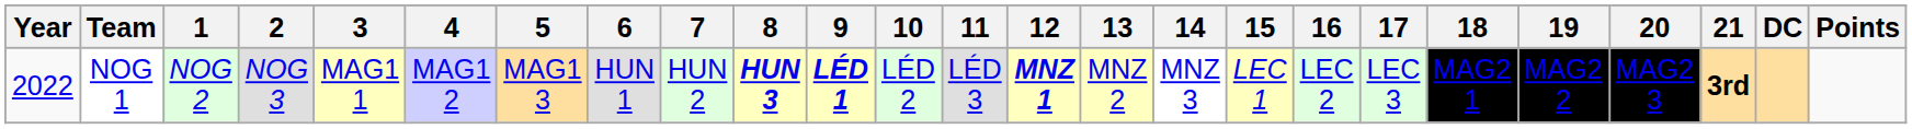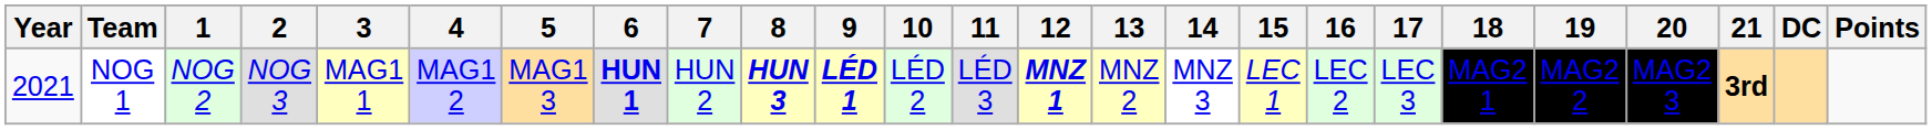NOG 1 | Year: 2022 -> 2021
NOG 1 | 6: normal -> bold
